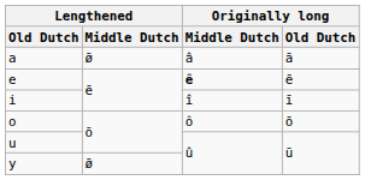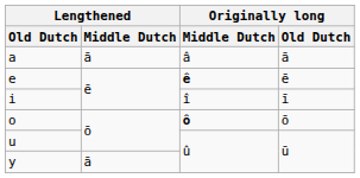a | Lengthened / Middle Dutch: ø̄ -> ā
o | Originally long / Middle Dutch: normal -> bold
y | Lengthened / Middle Dutch: ø̄ -> ā
